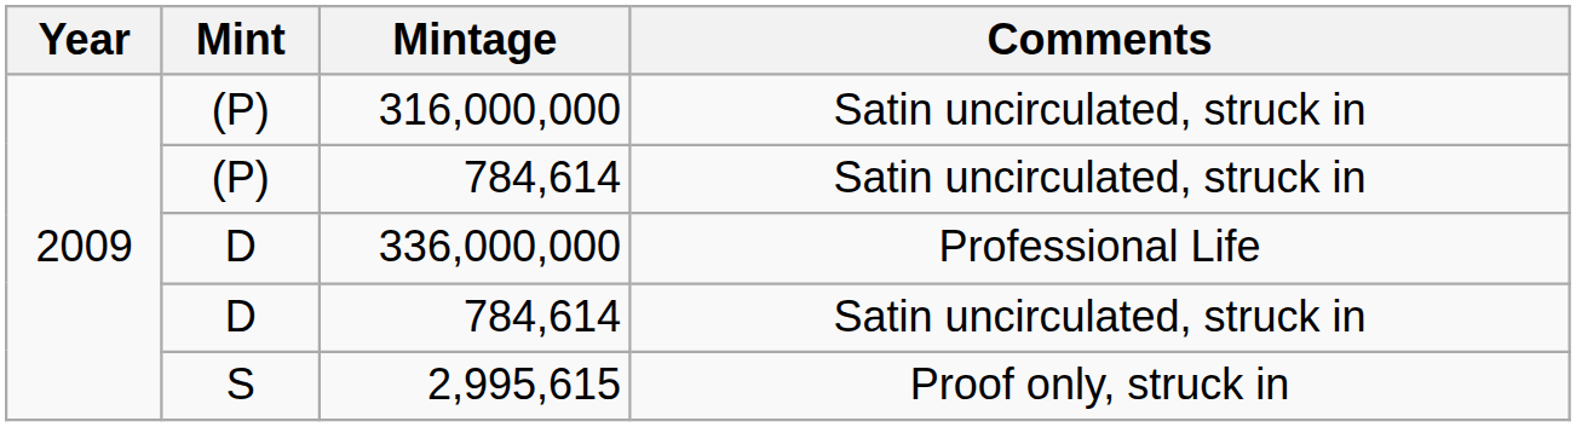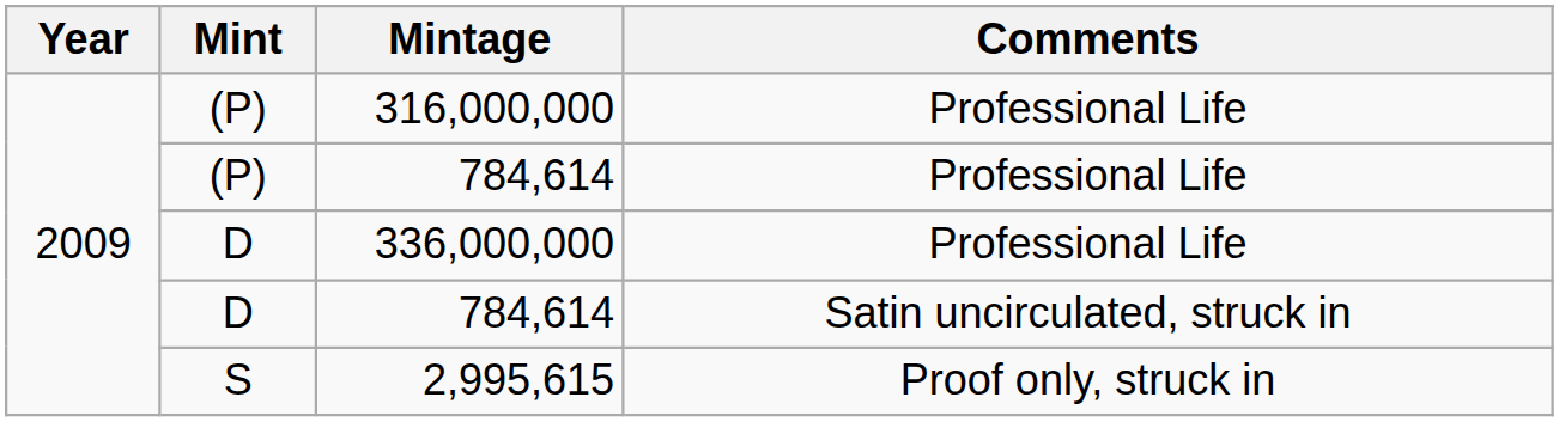316,000,000 | Comments: Satin uncirculated, struck in -> Professional Life
(P) / 784,614 | Comments: Satin uncirculated, struck in -> Professional Life
